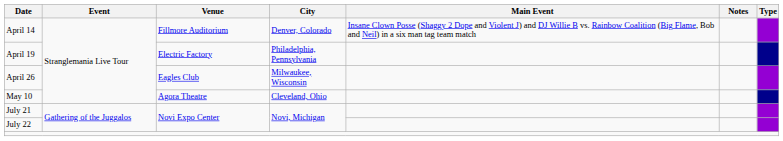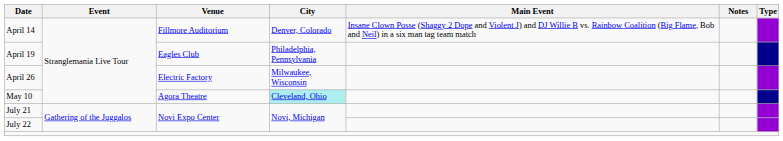April 19 | Venue: Electric Factory -> Eagles Club
April 26 | Venue: Eagles Club -> Electric Factory
May 10 | City: no background -> paleturquoise background
